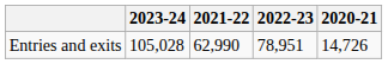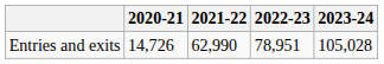columns swapped: 2020-21 <-> 2023-24
